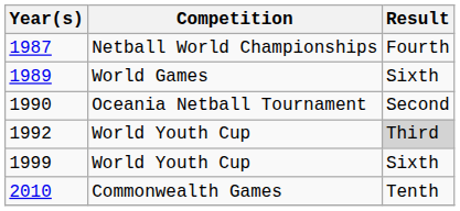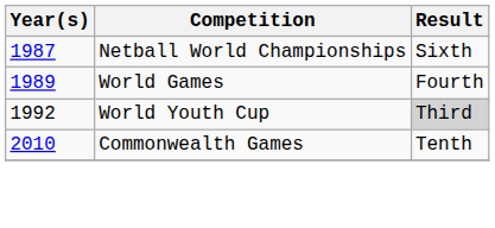1987 | Result: Fourth -> Sixth
1989 | Result: Sixth -> Fourth
- row: 1990 | Oceania Netball Tournament | Second
- row: 1999 | World Youth Cup | Sixth
